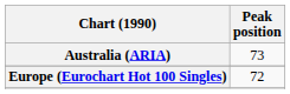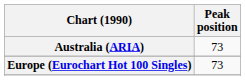Europe (Eurochart Hot 100 Singles) | Peak position: 72 -> 73
